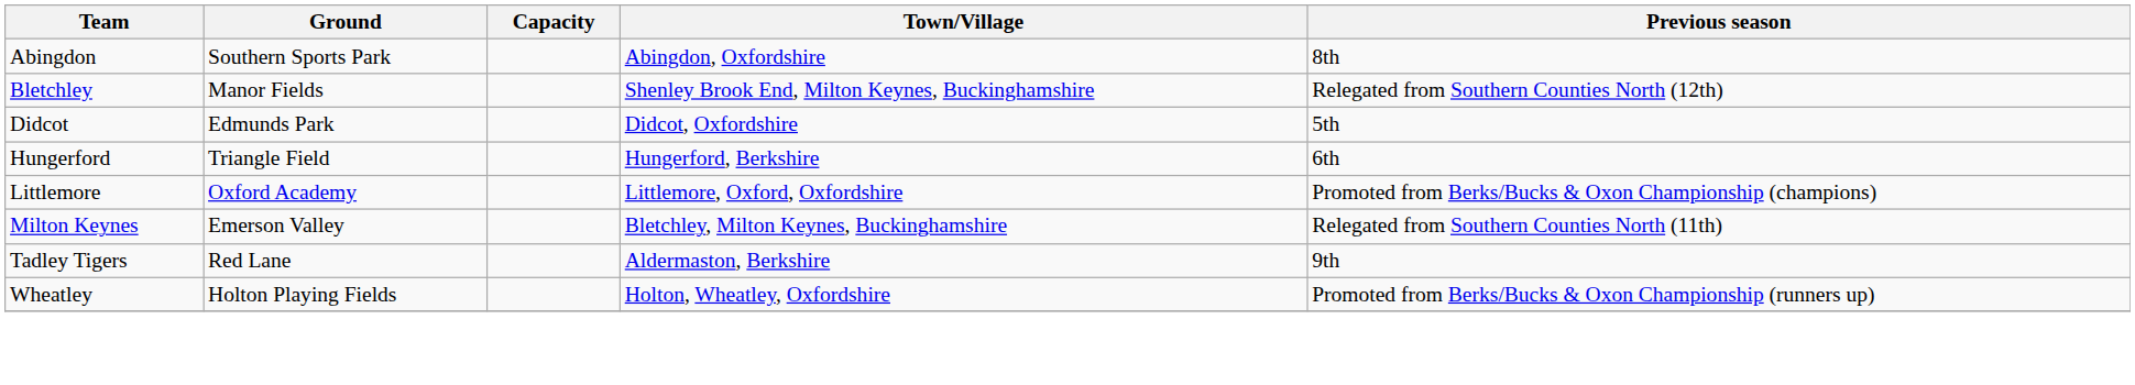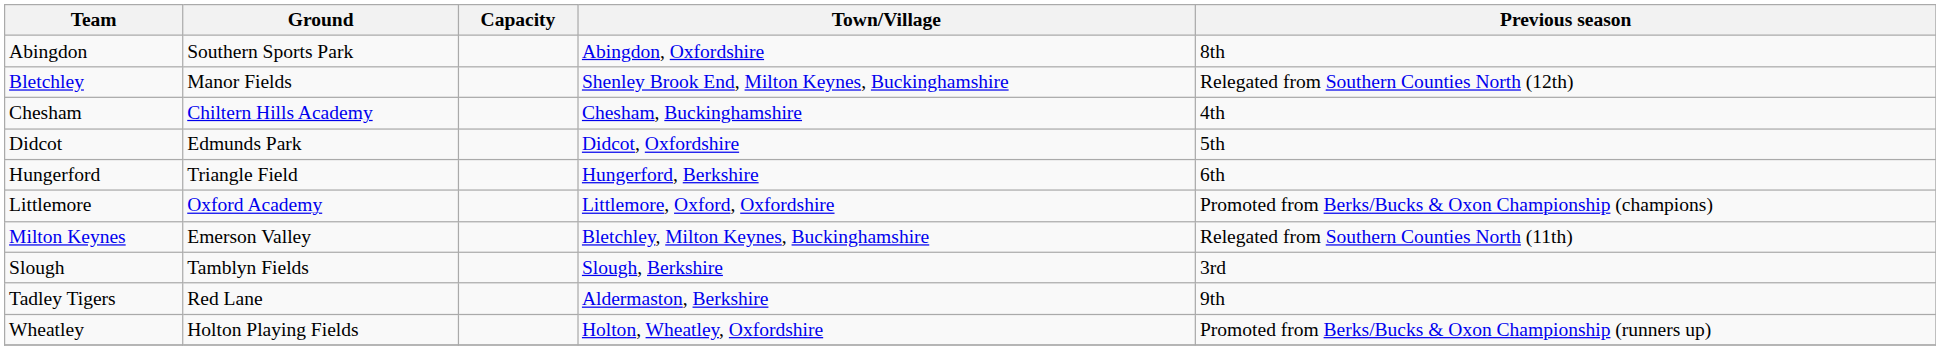+ row: Chesham | Chiltern Hills Academy | Chesham, Buckinghamshire | 4th
+ row: Slough | Tamblyn Fields | Slough, Berkshire | 3rd
